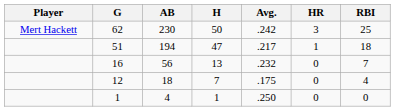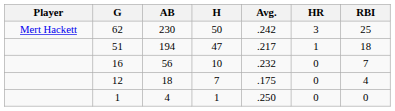16 | H: 13 -> 10
